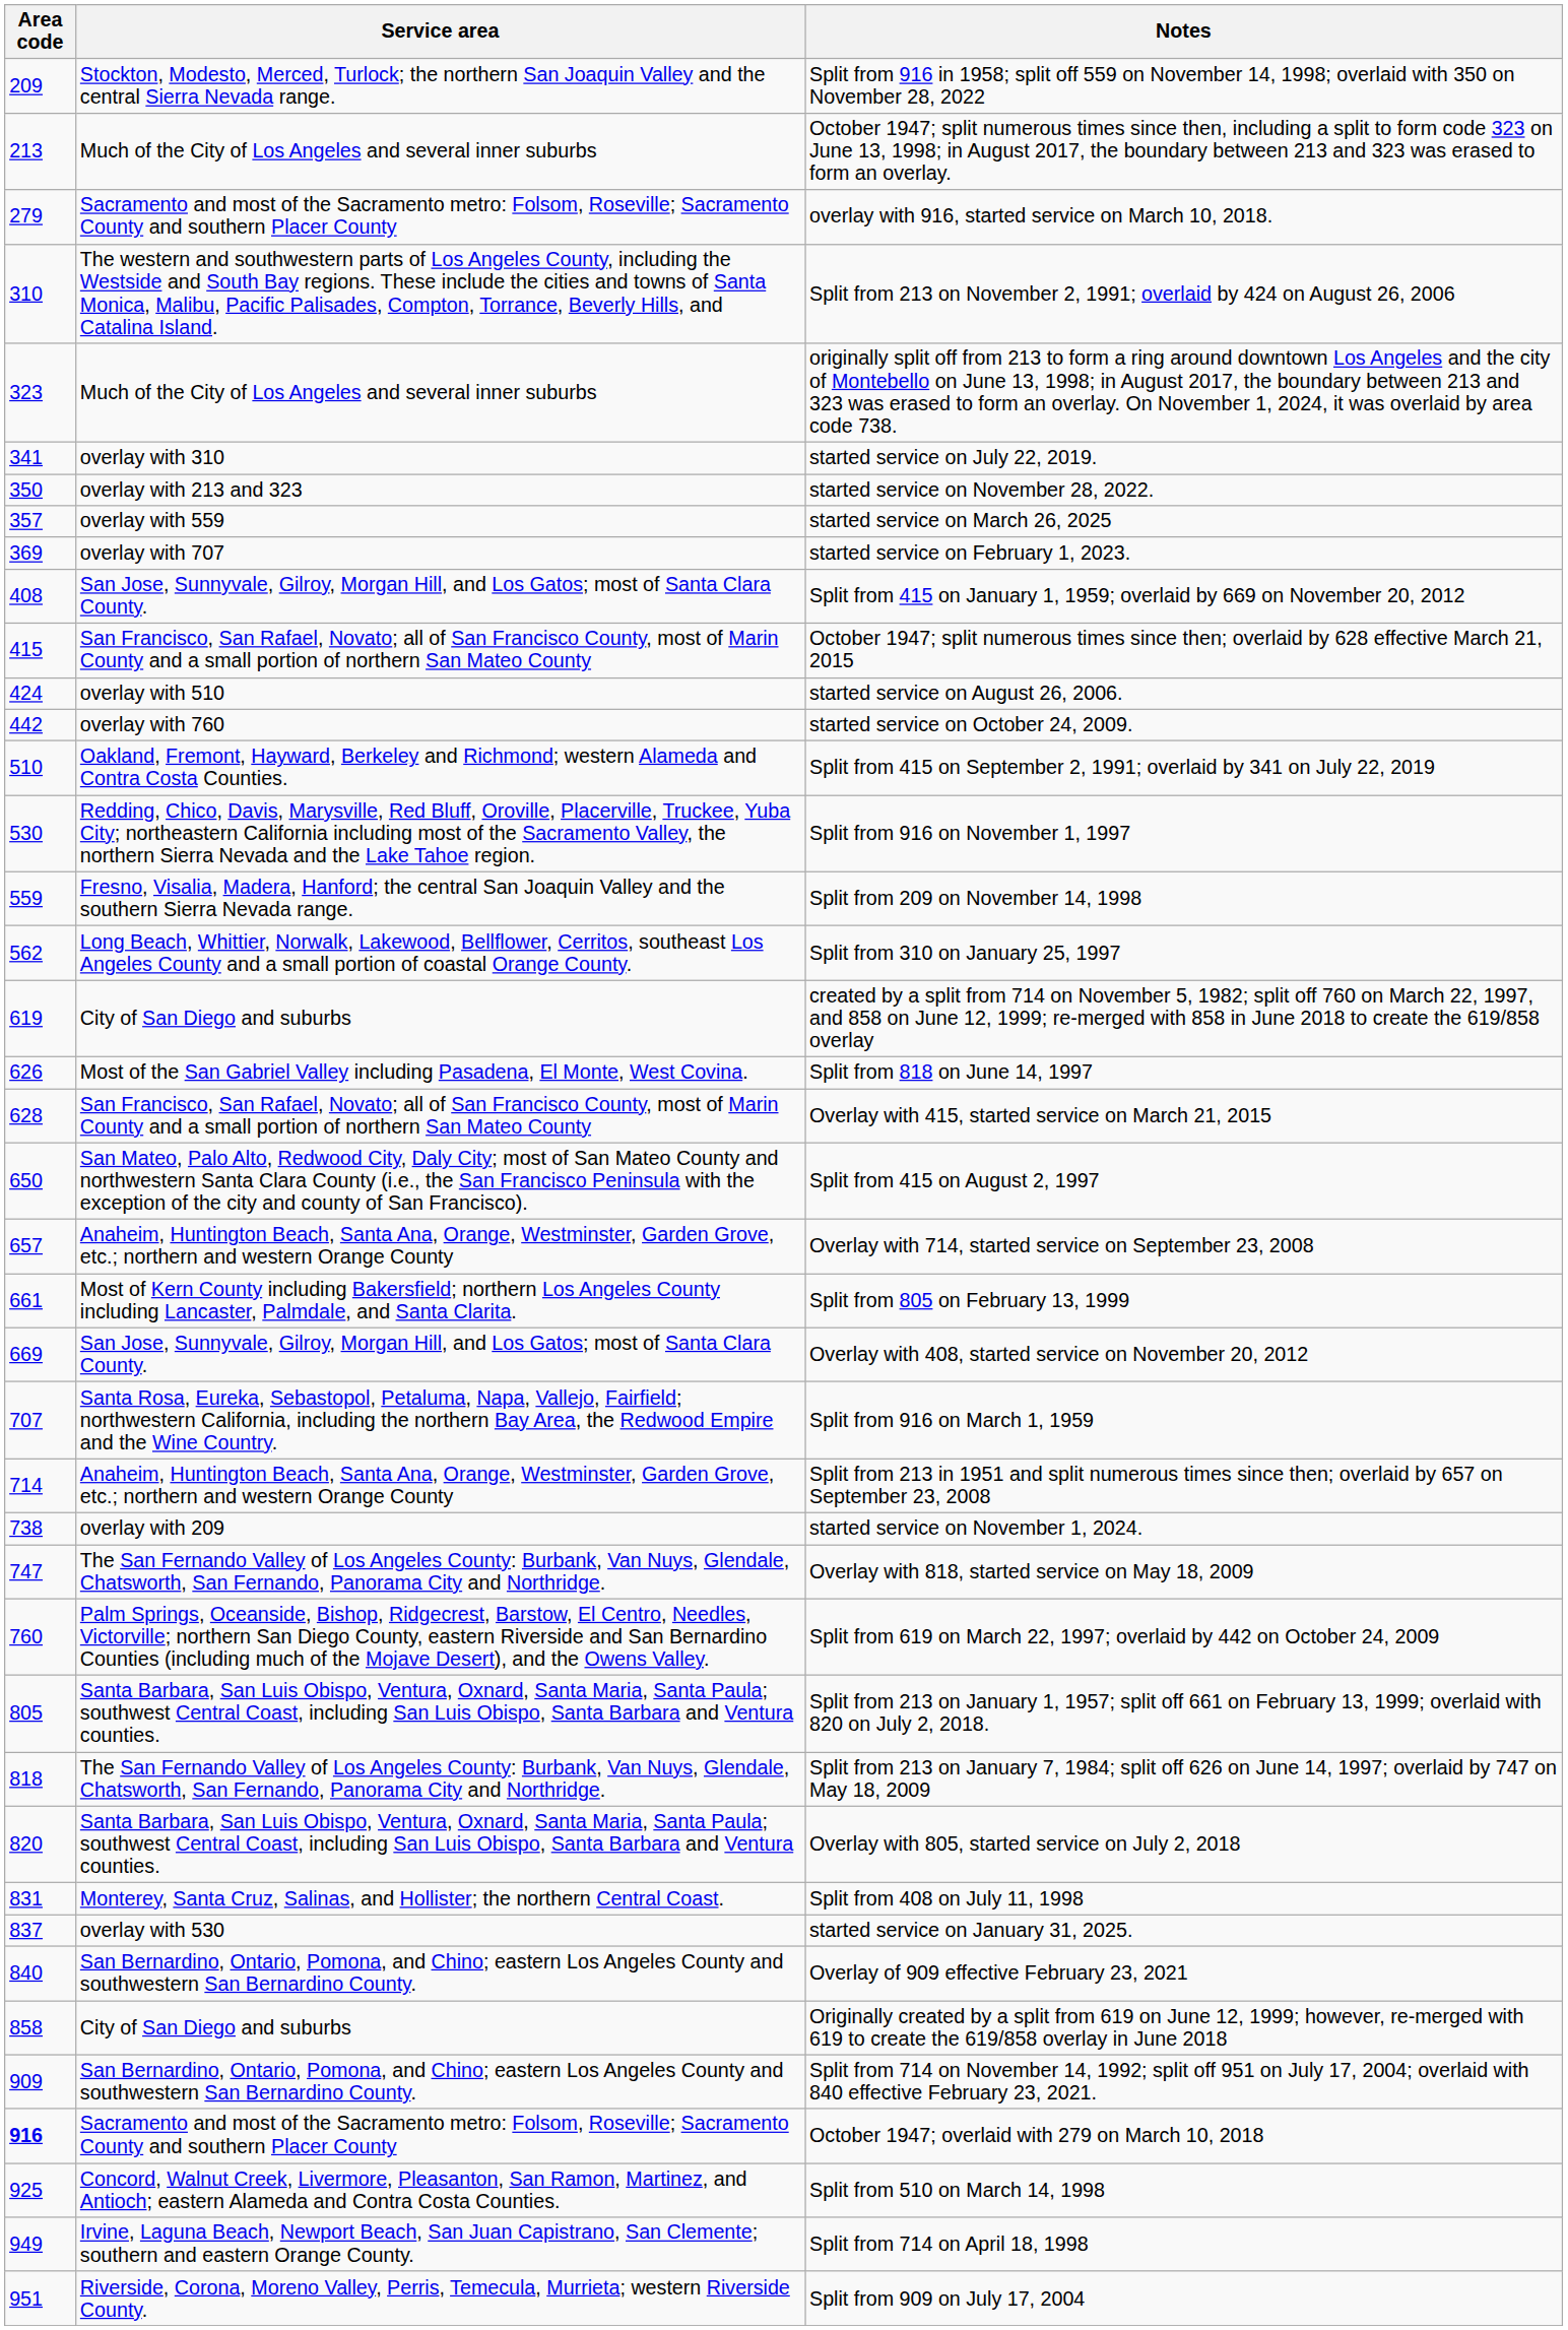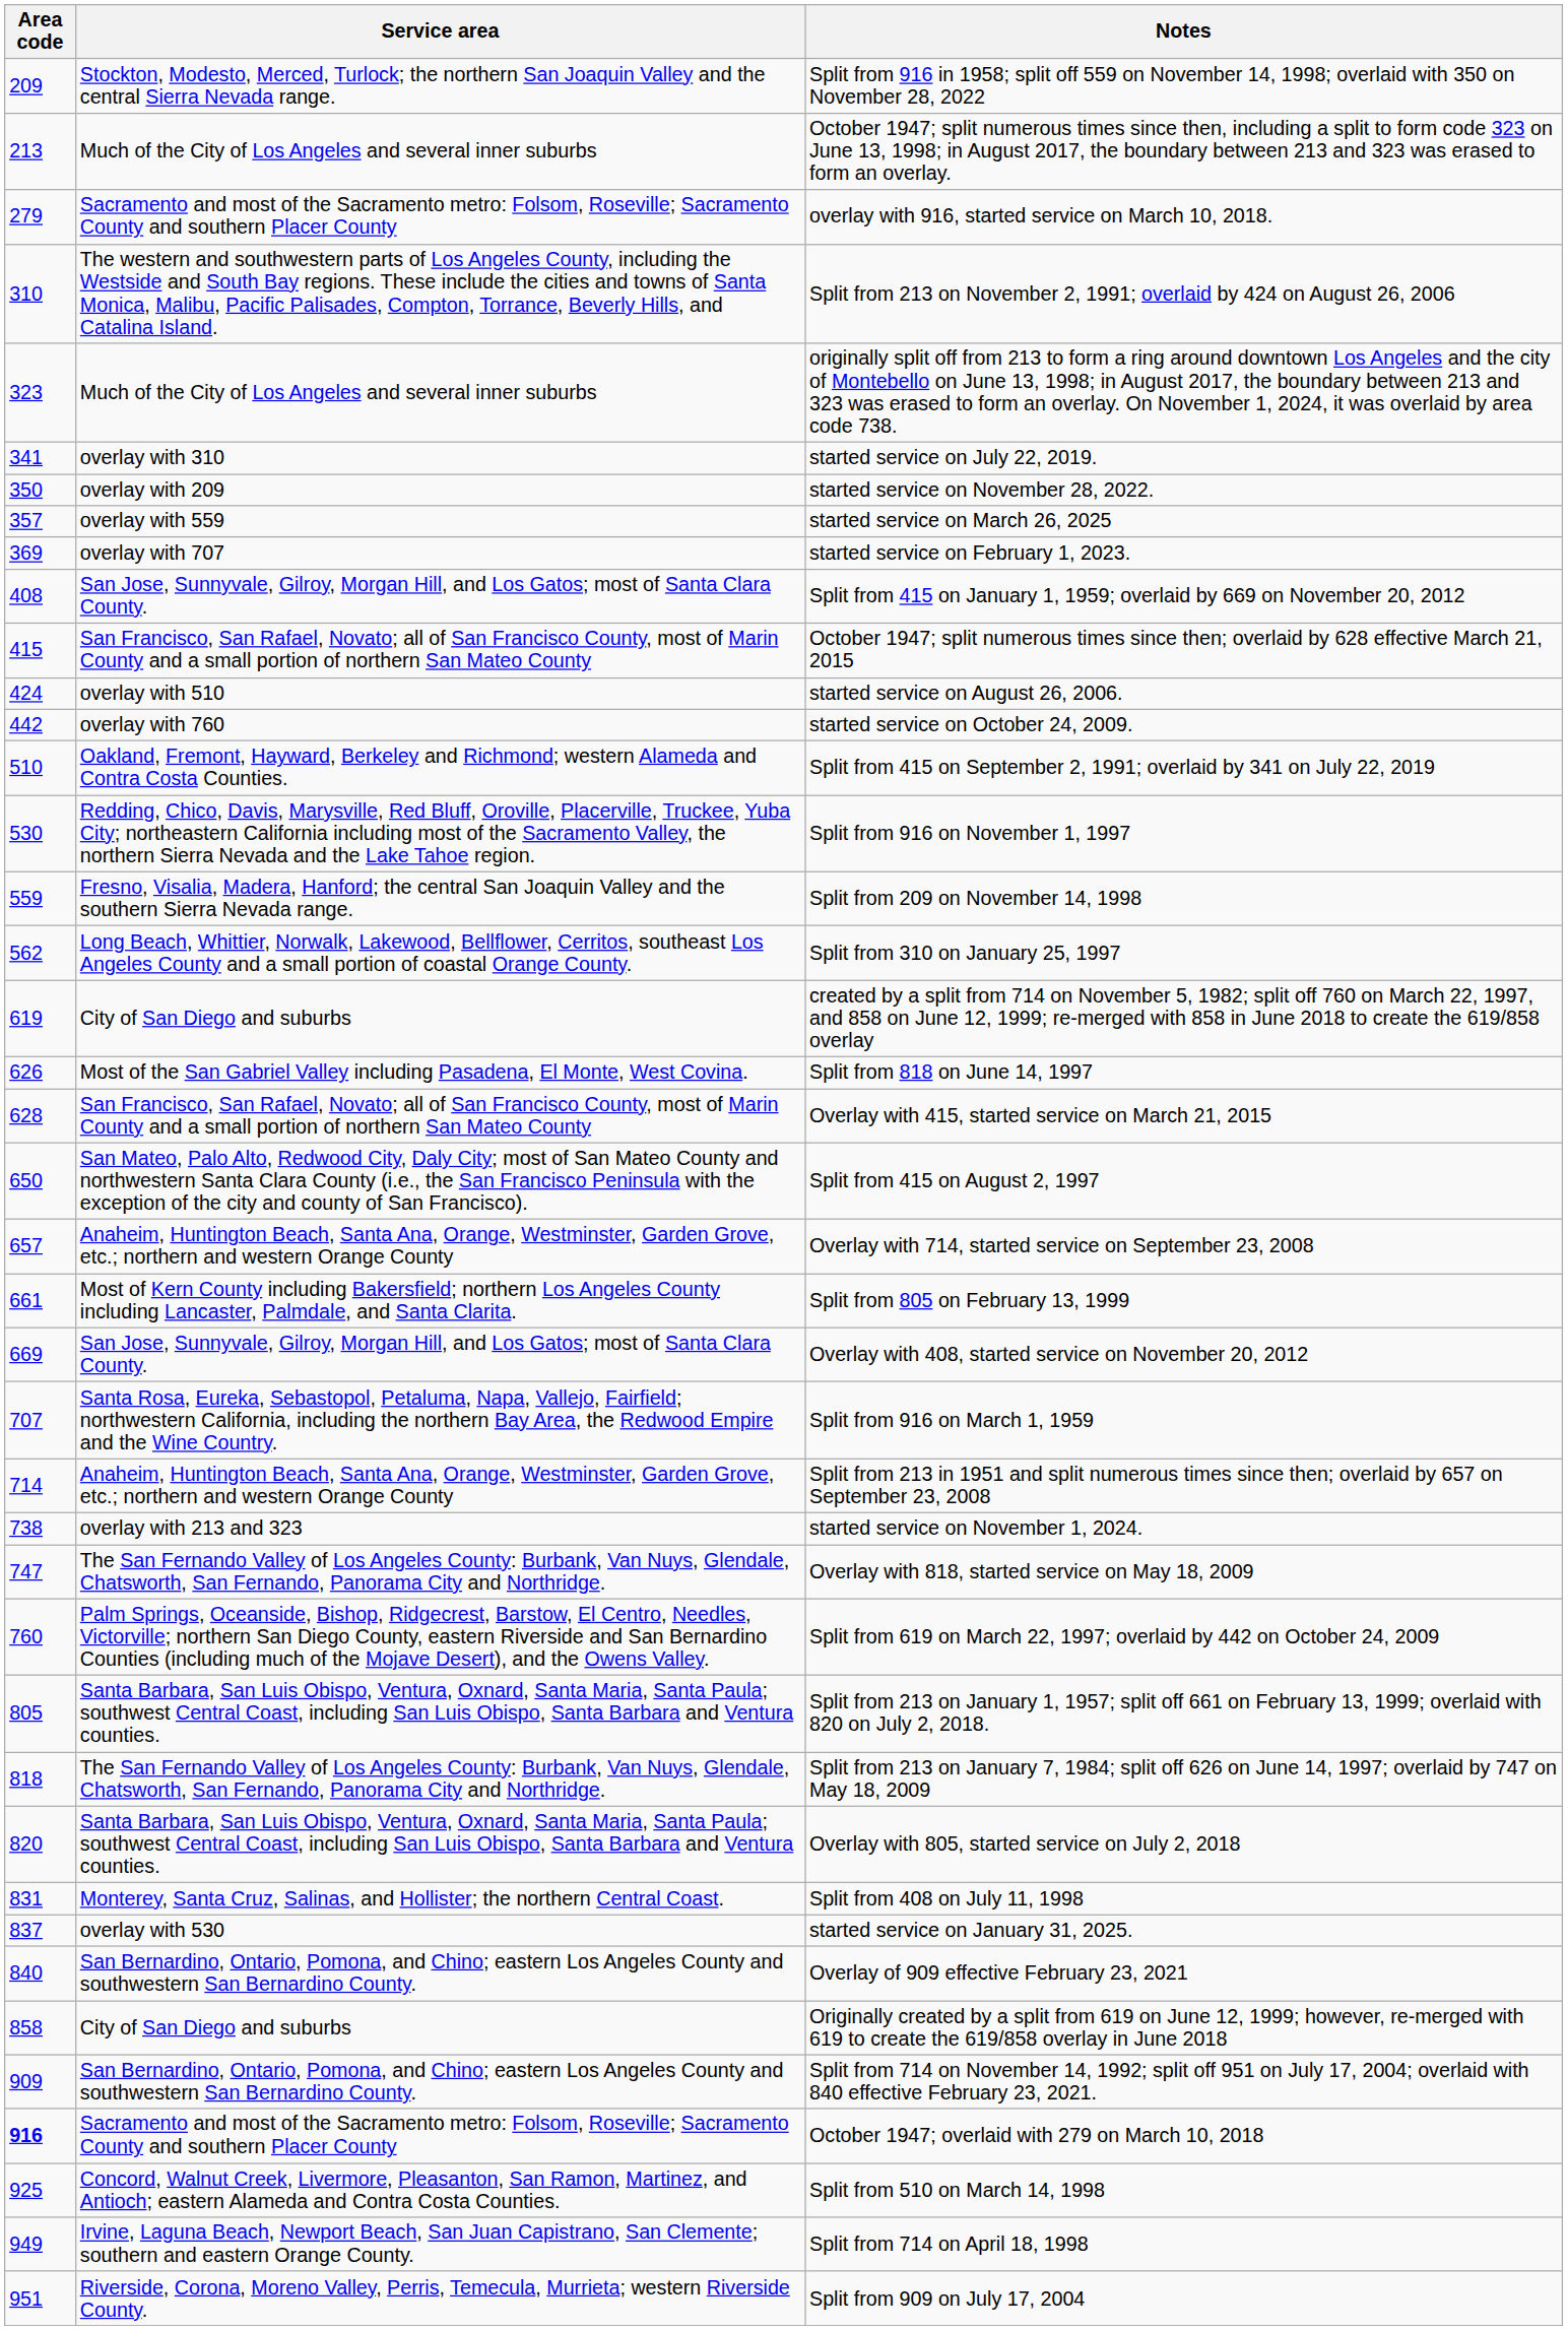started service on November 28, 2022. | Service area: overlay with 213 and 323 -> overlay with 209
started service on November 1, 2024. | Service area: overlay with 209 -> overlay with 213 and 323
